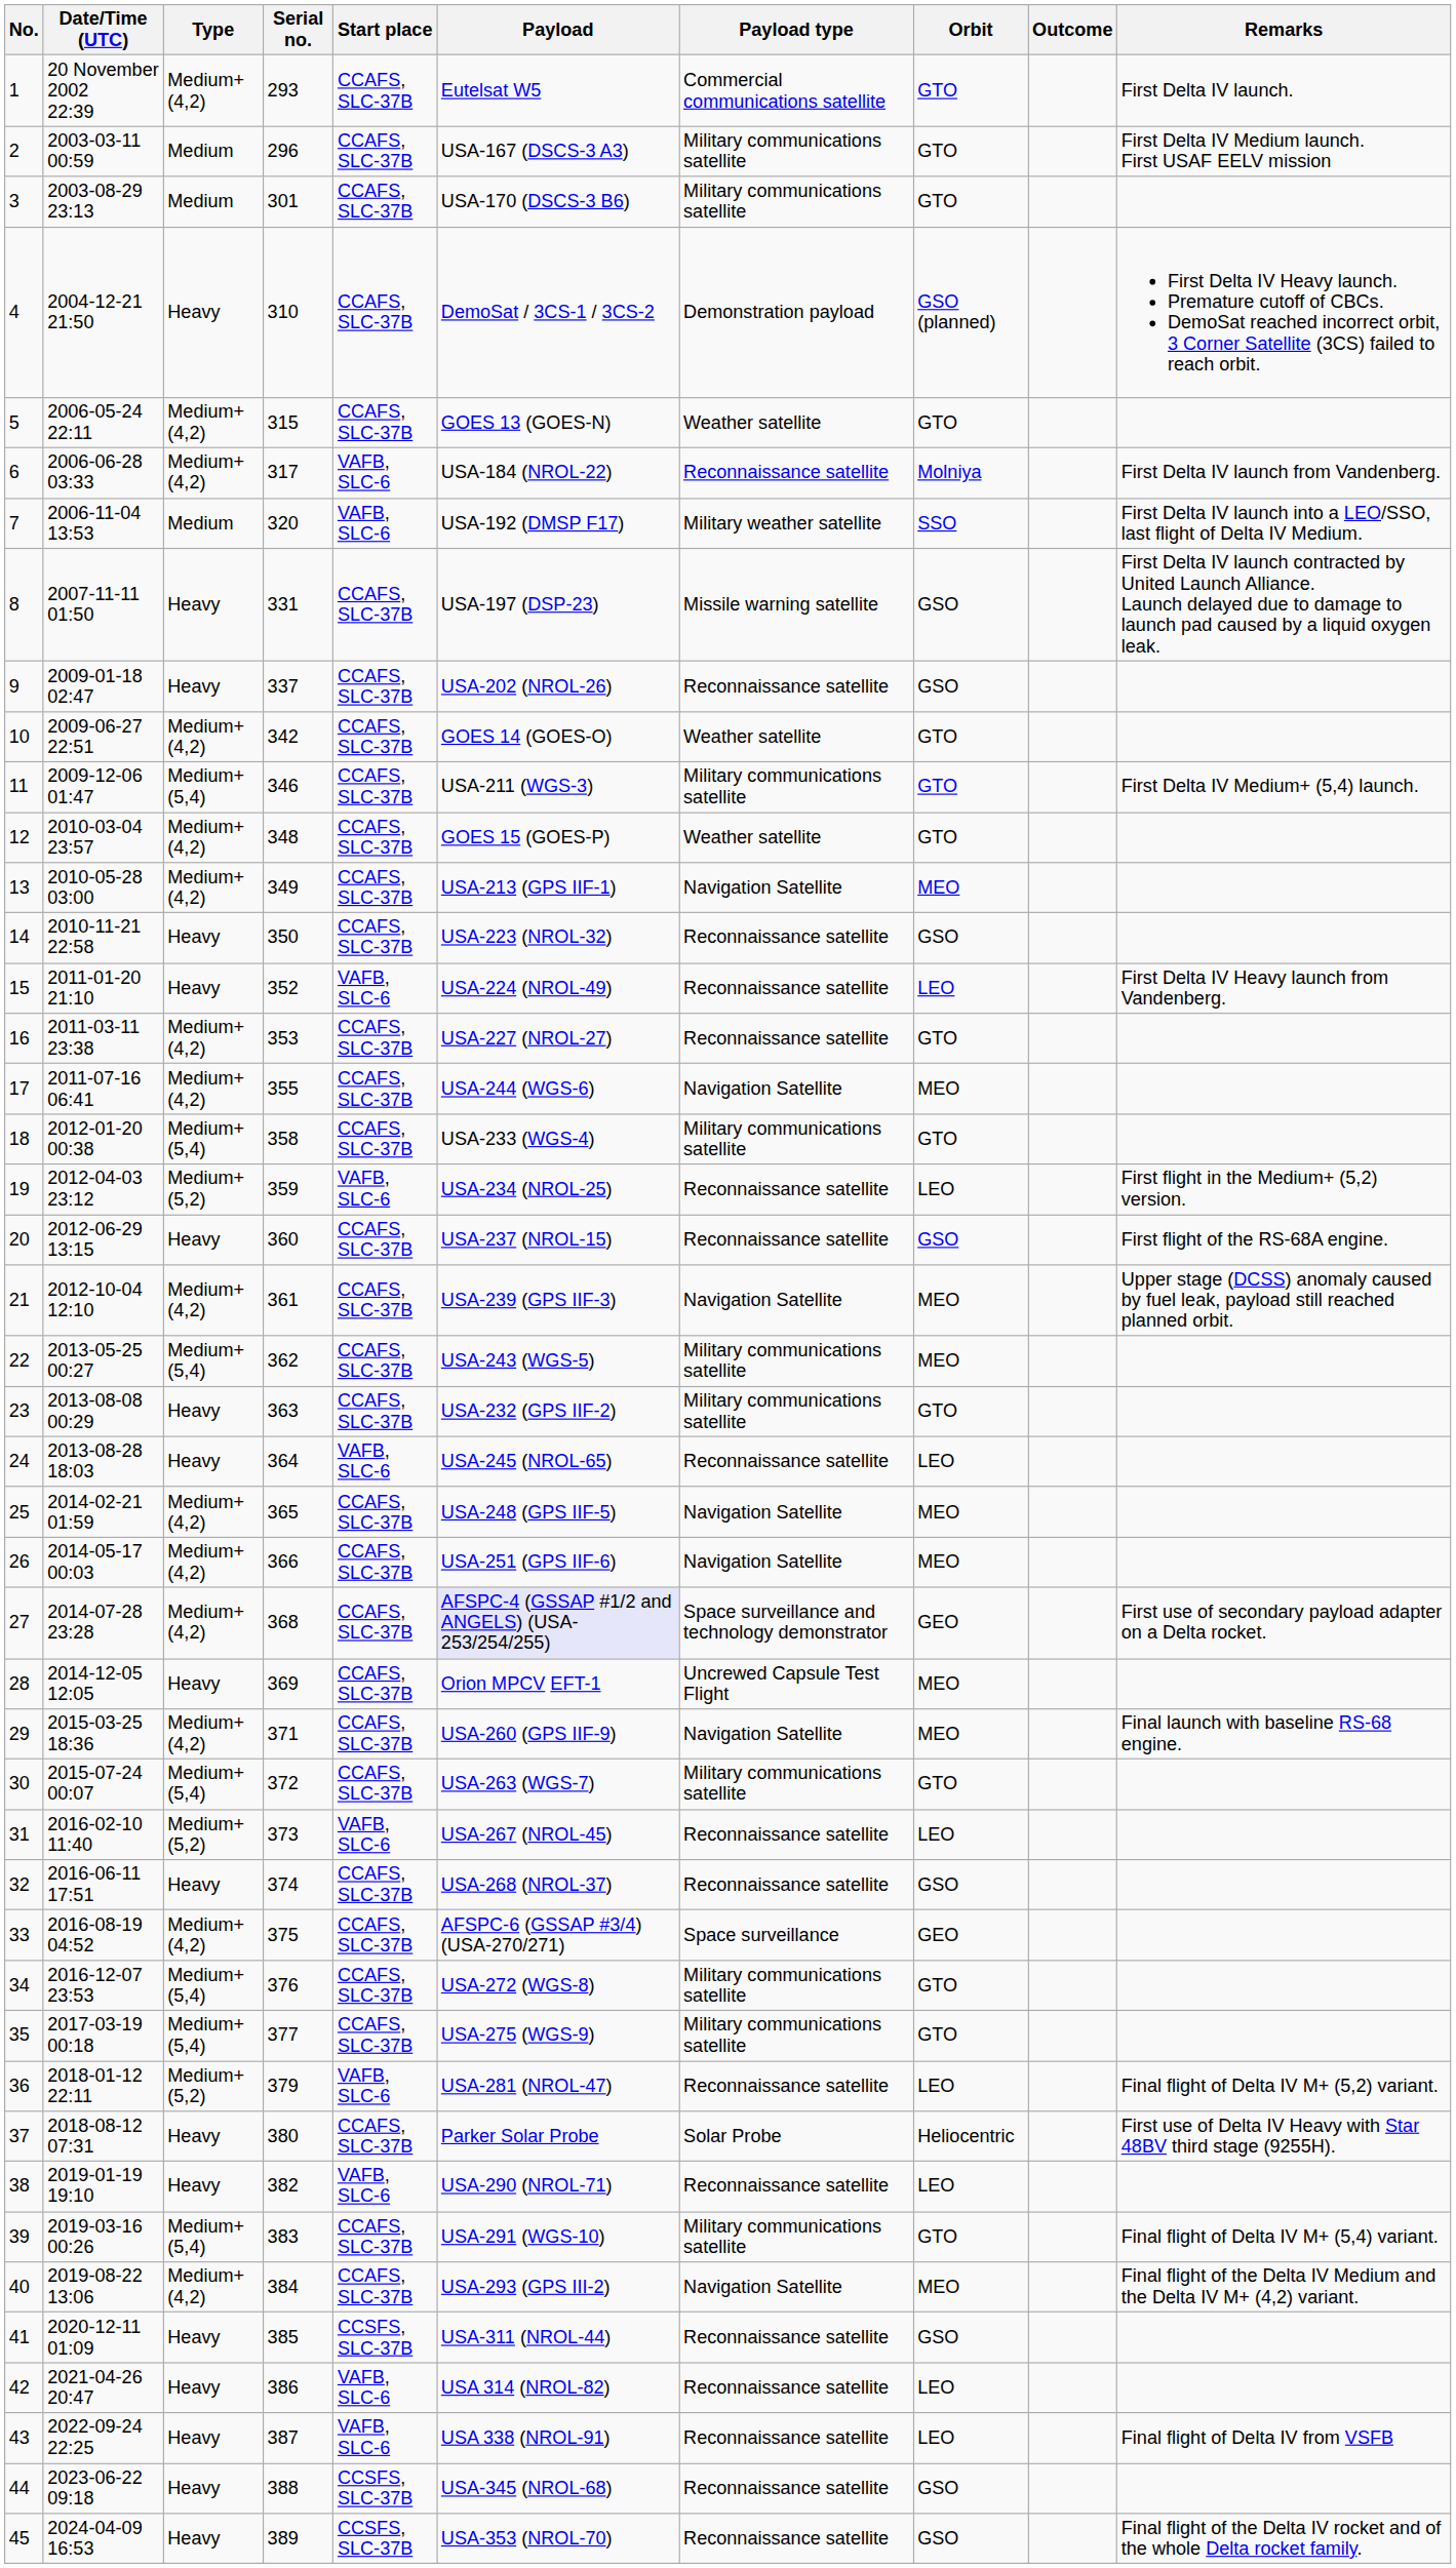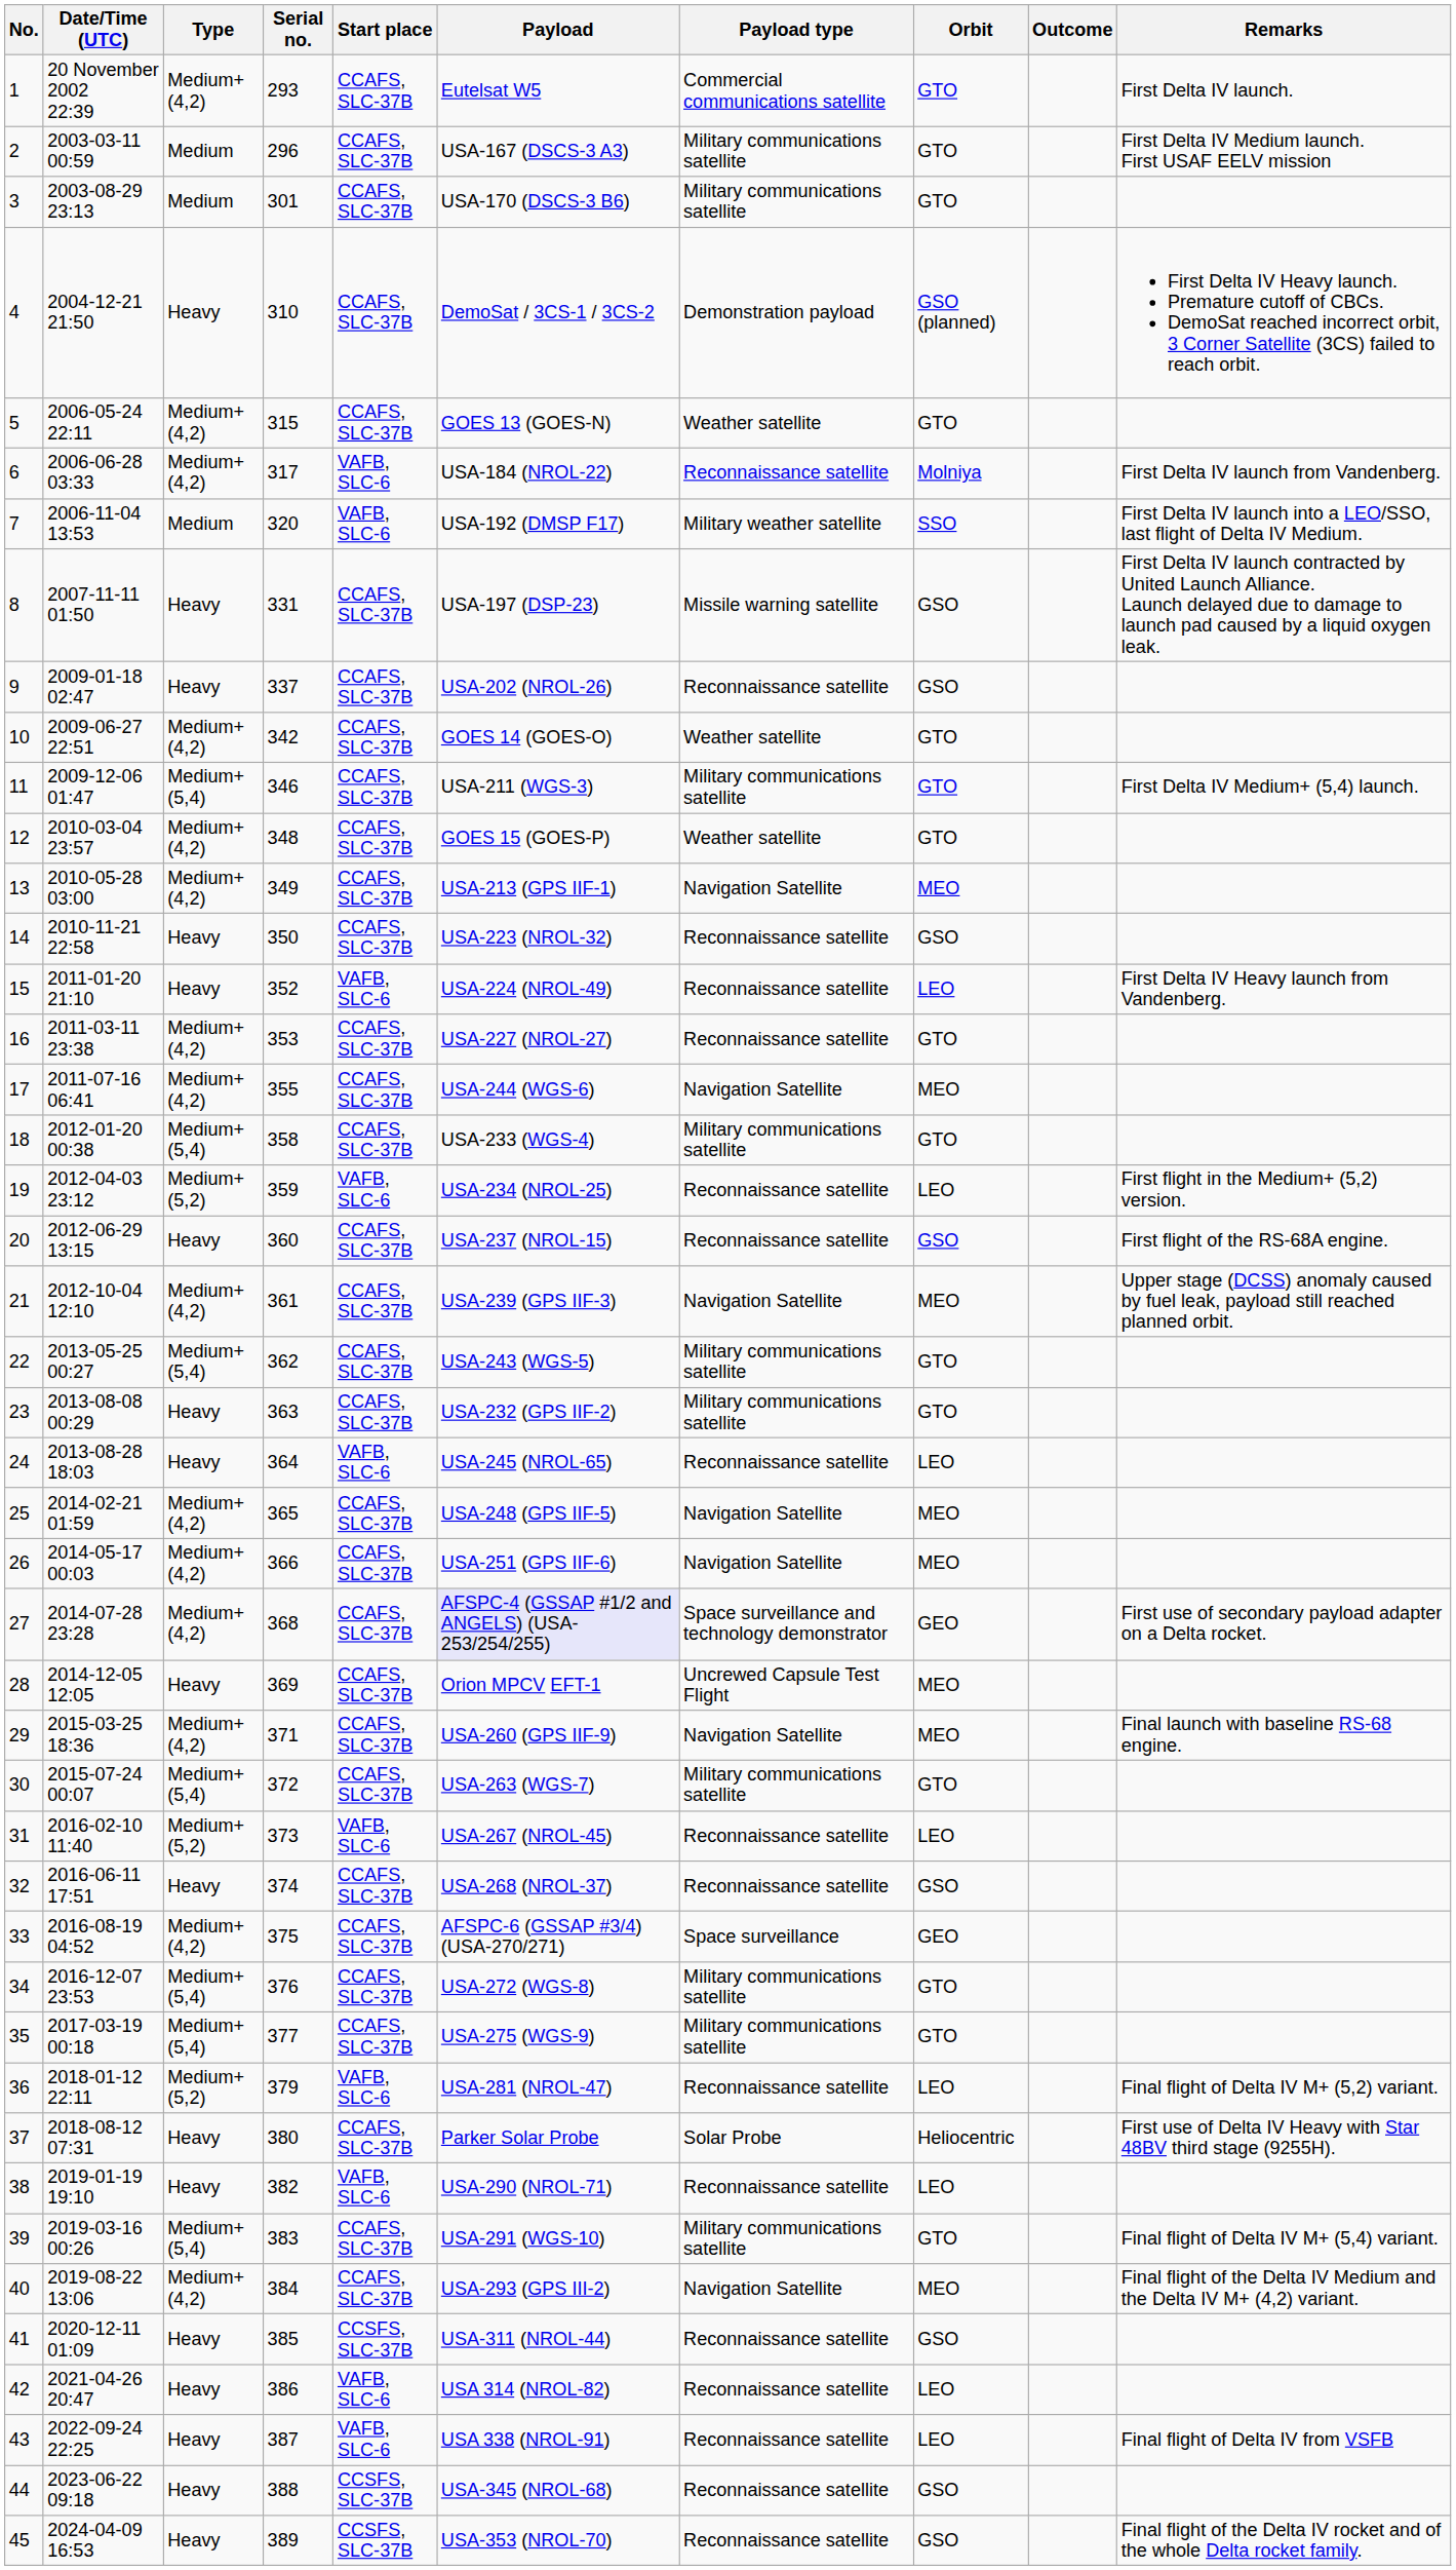22 | Orbit: MEO -> GTO
